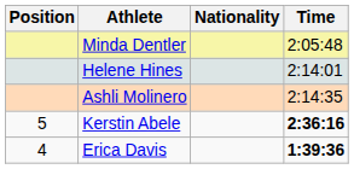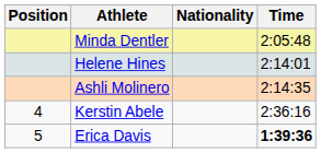Kerstin Abele | Position: 5 -> 4
Kerstin Abele | Time: bold -> normal
Erica Davis | Position: 4 -> 5
